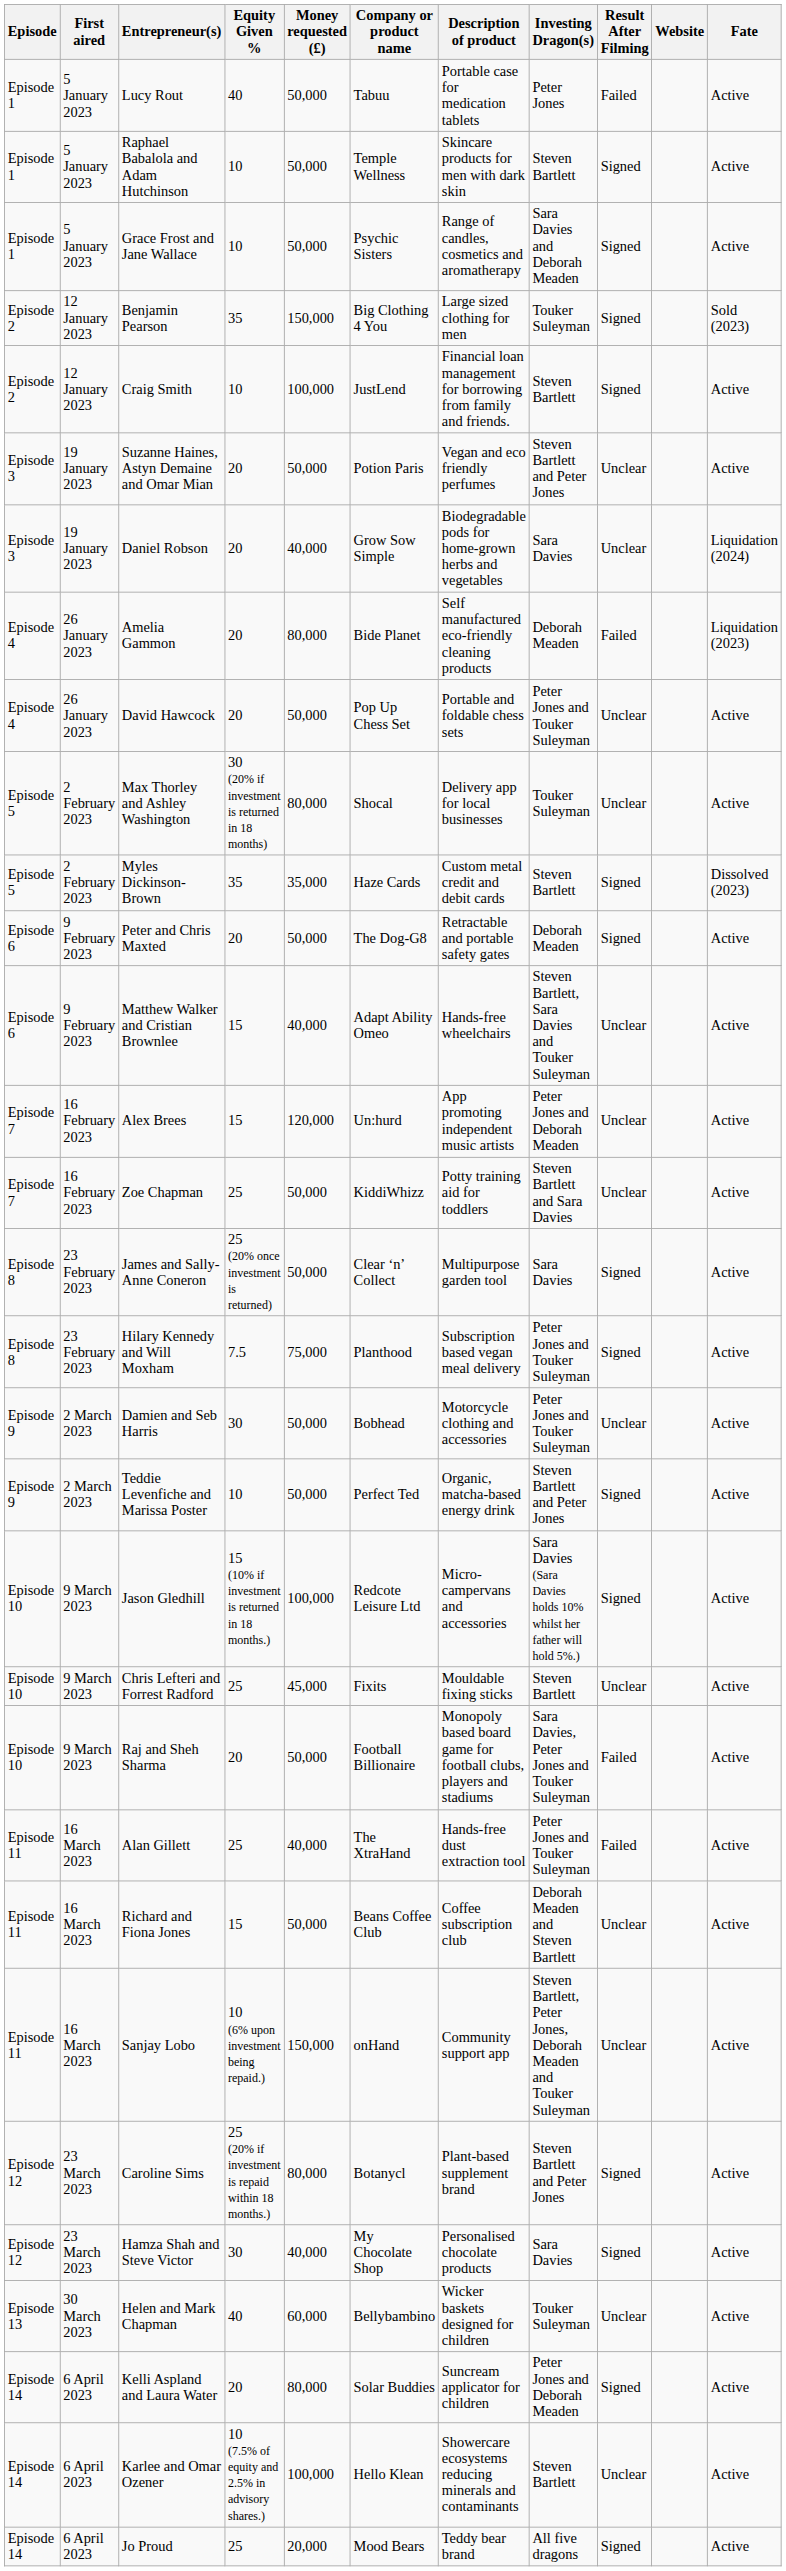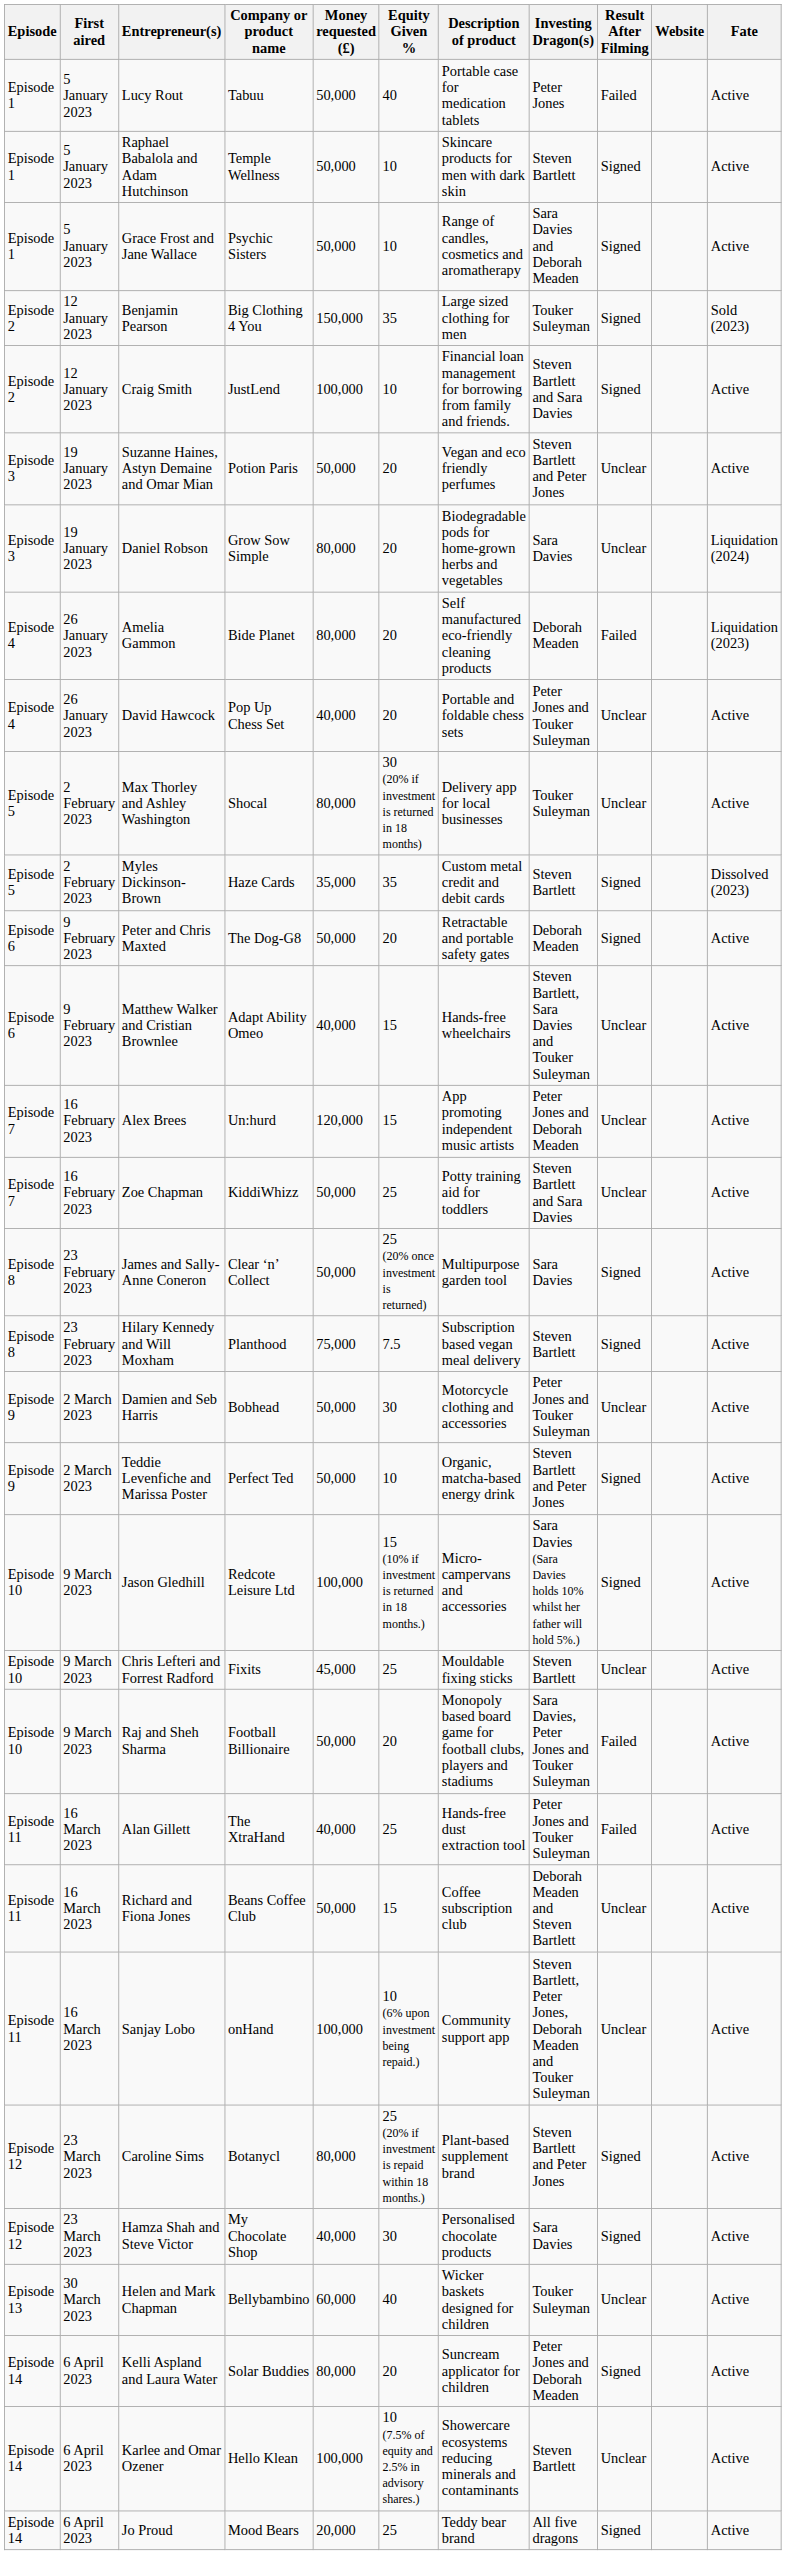columns swapped: Company or product name <-> Equity Given %
Craig Smith | Investing Dragon(s): Steven Bartlett -> Steven Bartlett and Sara Davies
Daniel Robson | Money requested (£): 40,000 -> 80,000
David Hawcock | Money requested (£): 50,000 -> 40,000
Hilary Kennedy and Will Moxham | Investing Dragon(s): Peter Jones and Touker Suleyman -> Steven Bartlett
Sanjay Lobo | Money requested (£): 150,000 -> 100,000
